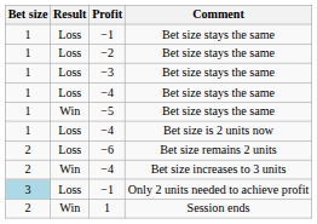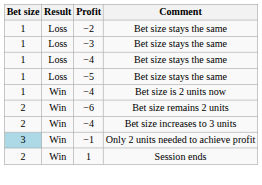- row: 1 | Loss | −1 | Bet size stays the same
−5 | Result: Win -> Loss
−4 / Bet size is 2 units now | Result: Loss -> Win
−6 | Result: Loss -> Win
−1 / Only 2 units needed to achieve profit | Result: Loss -> Win
